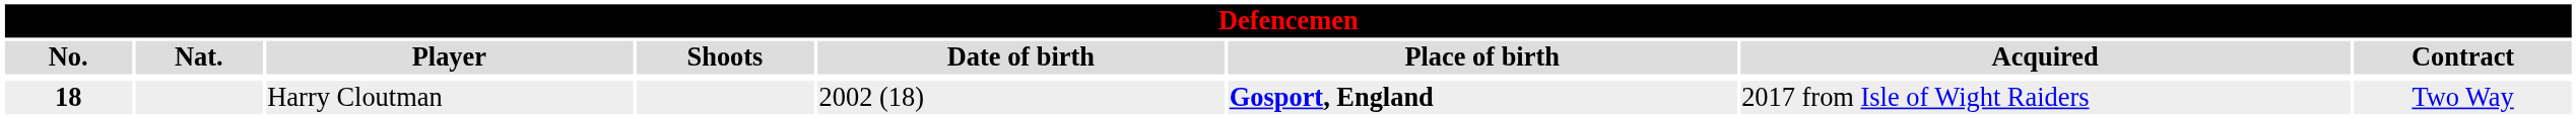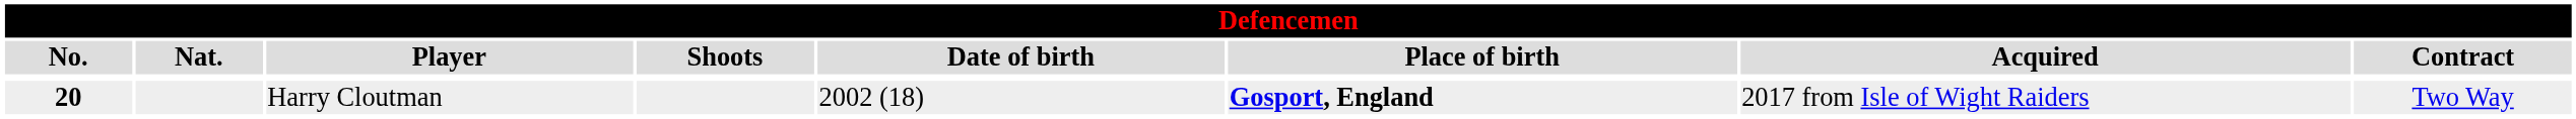Harry Cloutman | No.: 18 -> 20
